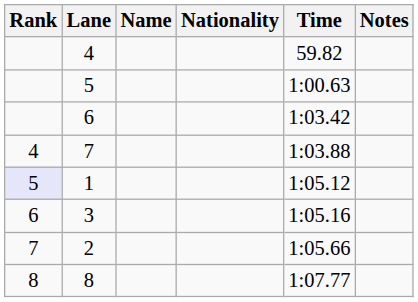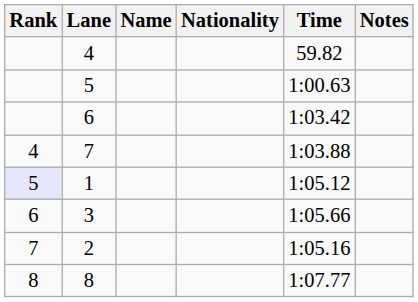3 | Time: 1:05.16 -> 1:05.66
2 | Time: 1:05.66 -> 1:05.16
